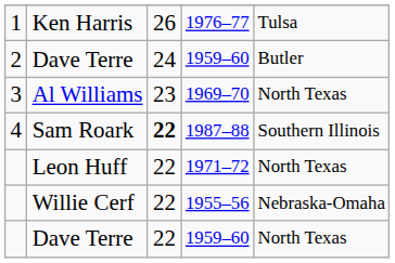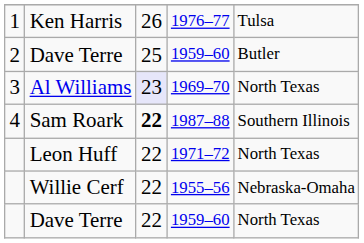2 / Dave Terre | column 3: 24 -> 25
Al Williams | column 3: no background -> lavender background
